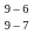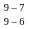rows swapped: 9 – 7 <-> 9 – 6
